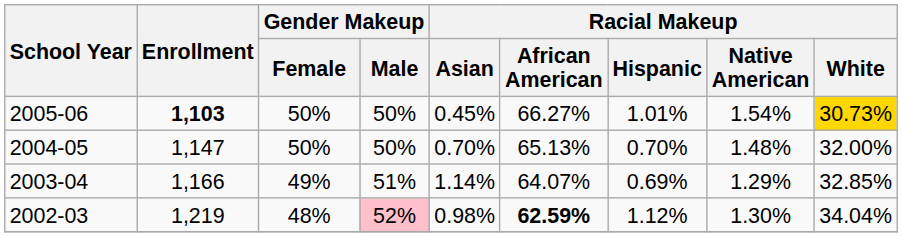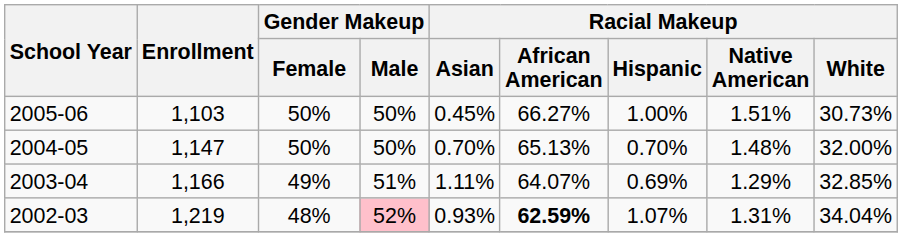2005-06 | Enrollment: bold -> normal
2005-06 | Racial Makeup / Hispanic: 1.01% -> 1.00%
2005-06 | Racial Makeup / Native American: 1.54% -> 1.51%
2005-06 | Racial Makeup / White: gold background -> no background
2003-04 | Racial Makeup / Asian: 1.14% -> 1.11%
2002-03 | Racial Makeup / Asian: 0.98% -> 0.93%
2002-03 | Racial Makeup / Hispanic: 1.12% -> 1.07%
2002-03 | Racial Makeup / Native American: 1.30% -> 1.31%
